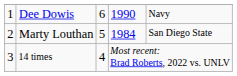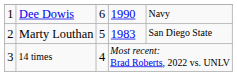Marty Louthan | column 4: 1984 -> 1983
